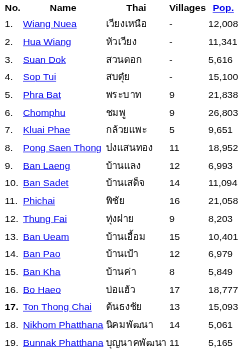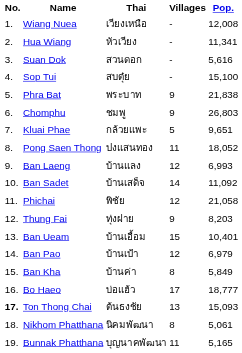Pong Saen Thong | Pop.: 18,952 -> 18,052
Ban Sadet | Pop.: 11,094 -> 11,092
Phichai | Villages: 16 -> 12
Nikhom Phatthana | Villages: 14 -> 8
